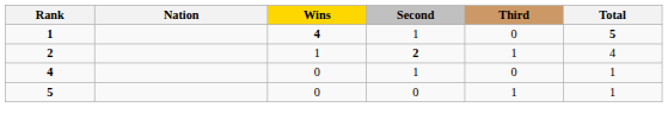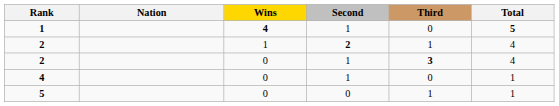+ row: 2 | 0 | 1 | 3 | 4
